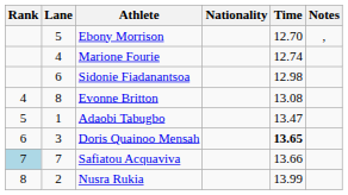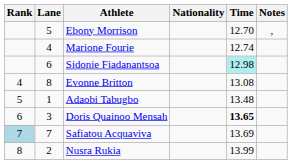Sidonie Fiadanantsoa | Time: no background -> paleturquoise background
Adaobi Tabugbo | Time: 13.47 -> 13.48
Safiatou Acquaviva | Time: 13.66 -> 13.69
